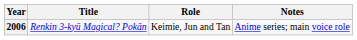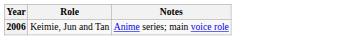- column: Title | Renkin 3-kyū Magical? Pokān
